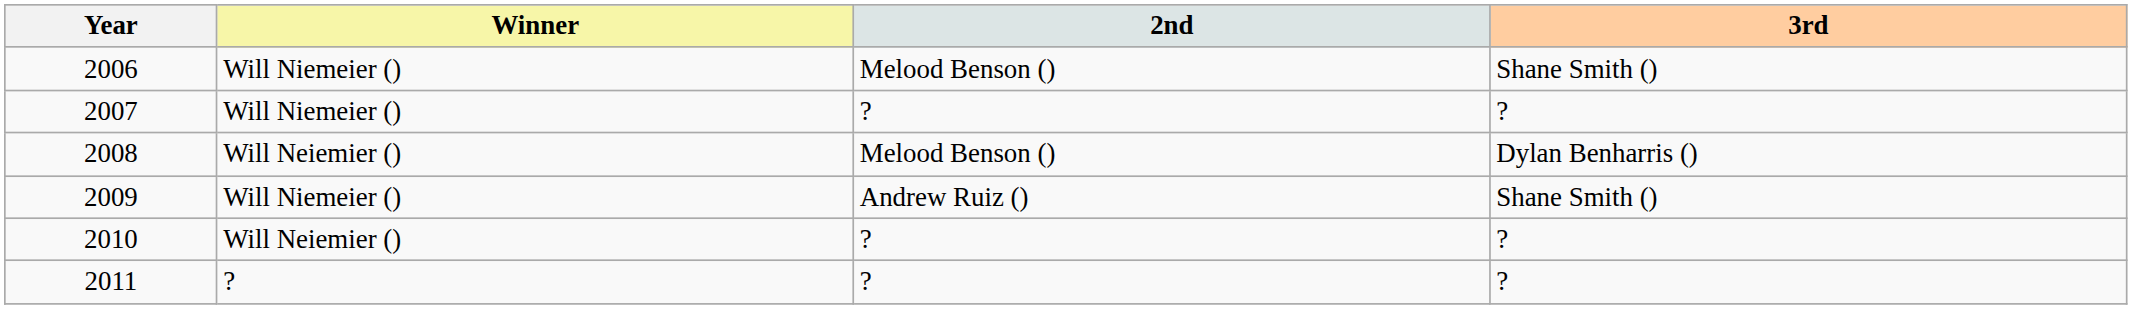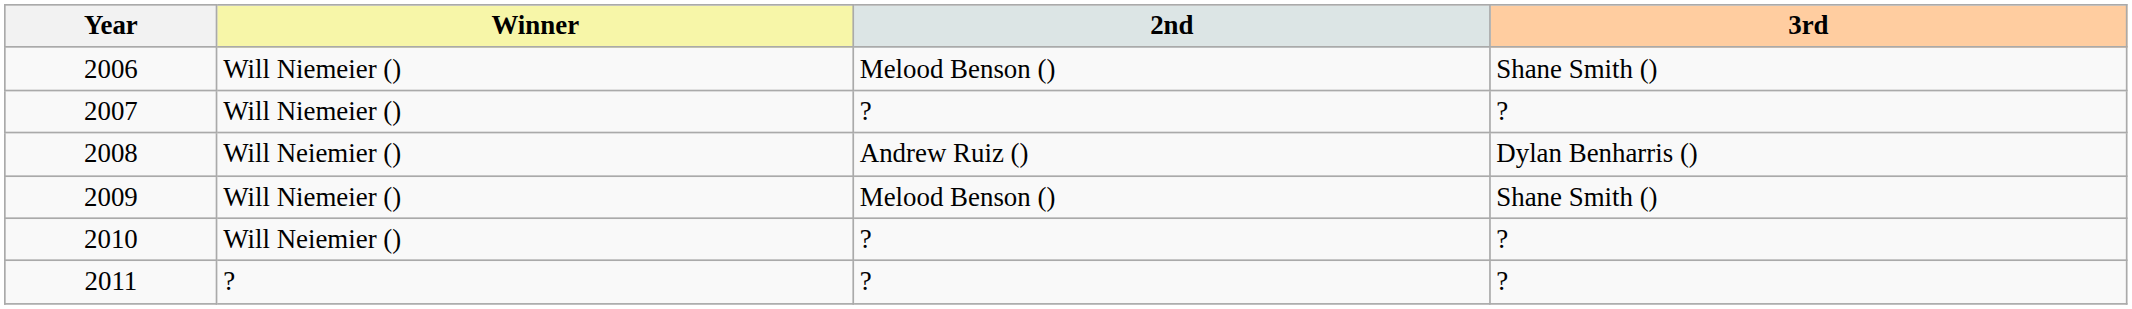2008 | 2nd: Melood Benson () -> Andrew Ruiz ()
2009 | 2nd: Andrew Ruiz () -> Melood Benson ()
